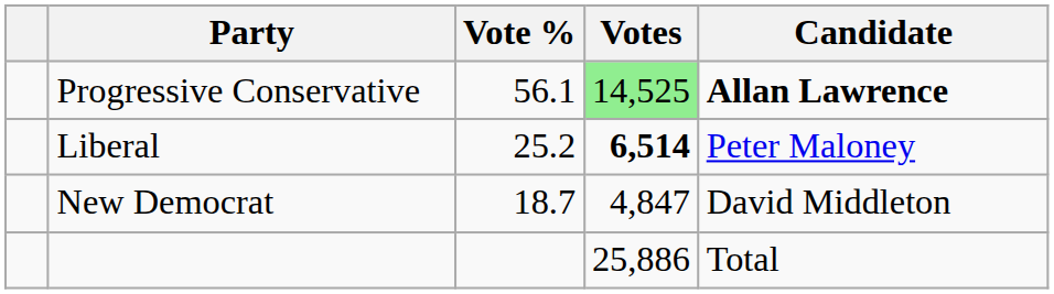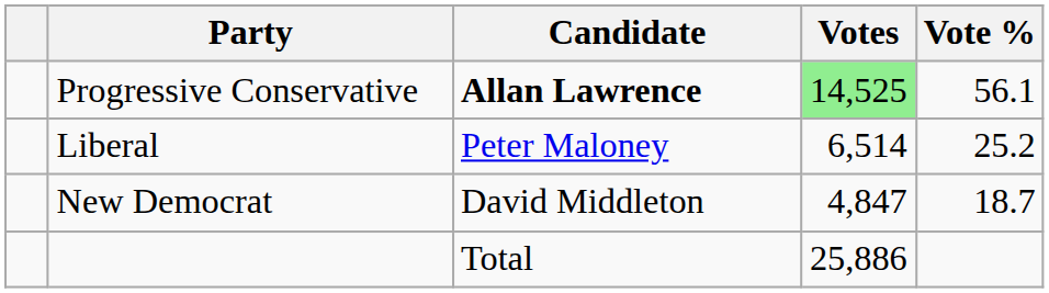columns swapped: Candidate <-> Vote %
Liberal | Votes: bold -> normal
